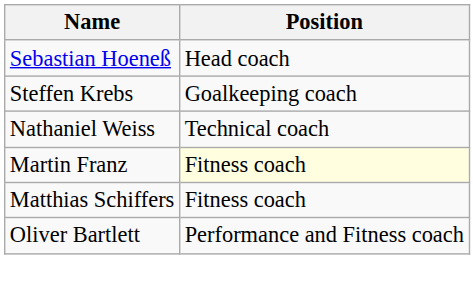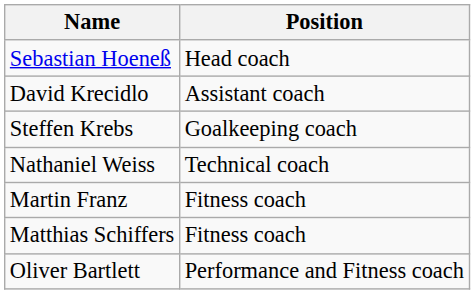+ row: David Krecidlo | Assistant coach
Martin Franz | Position: lightyellow background -> no background
